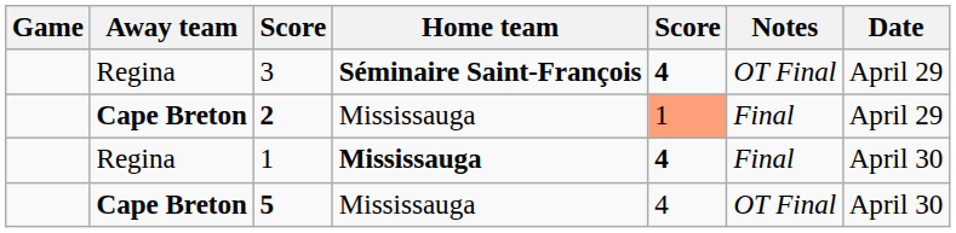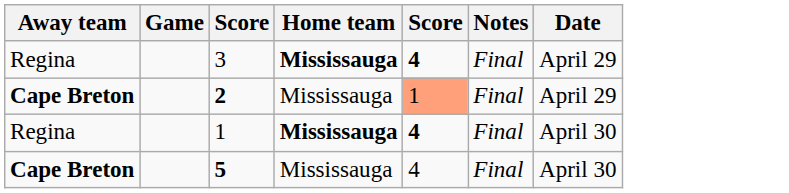columns swapped: Game <-> Away team
3 | Home team: Séminaire Saint-François -> Mississauga
3 | Notes: OT Final -> Final
5 | Notes: OT Final -> Final
